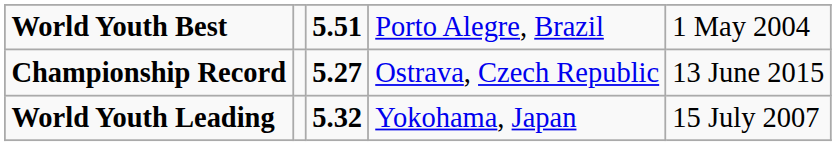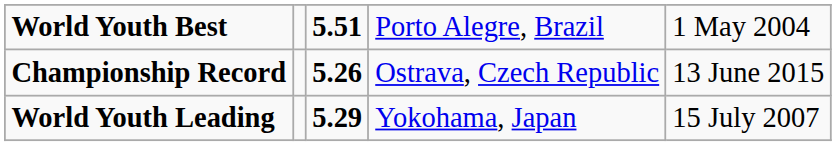Championship Record | column 3: 5.27 -> 5.26
World Youth Leading | column 3: 5.32 -> 5.29
